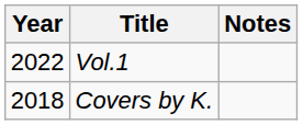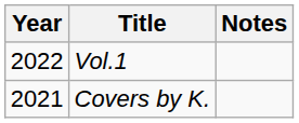Covers by K. | Year: 2018 -> 2021
